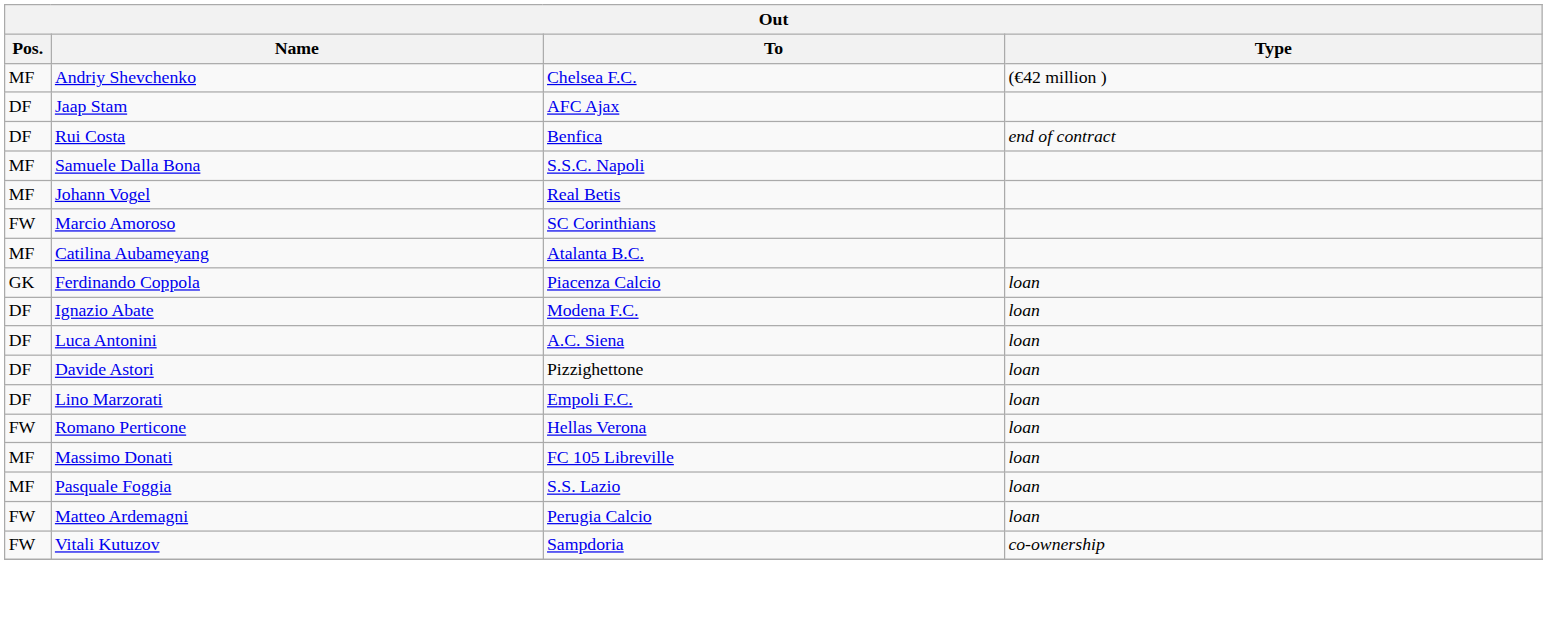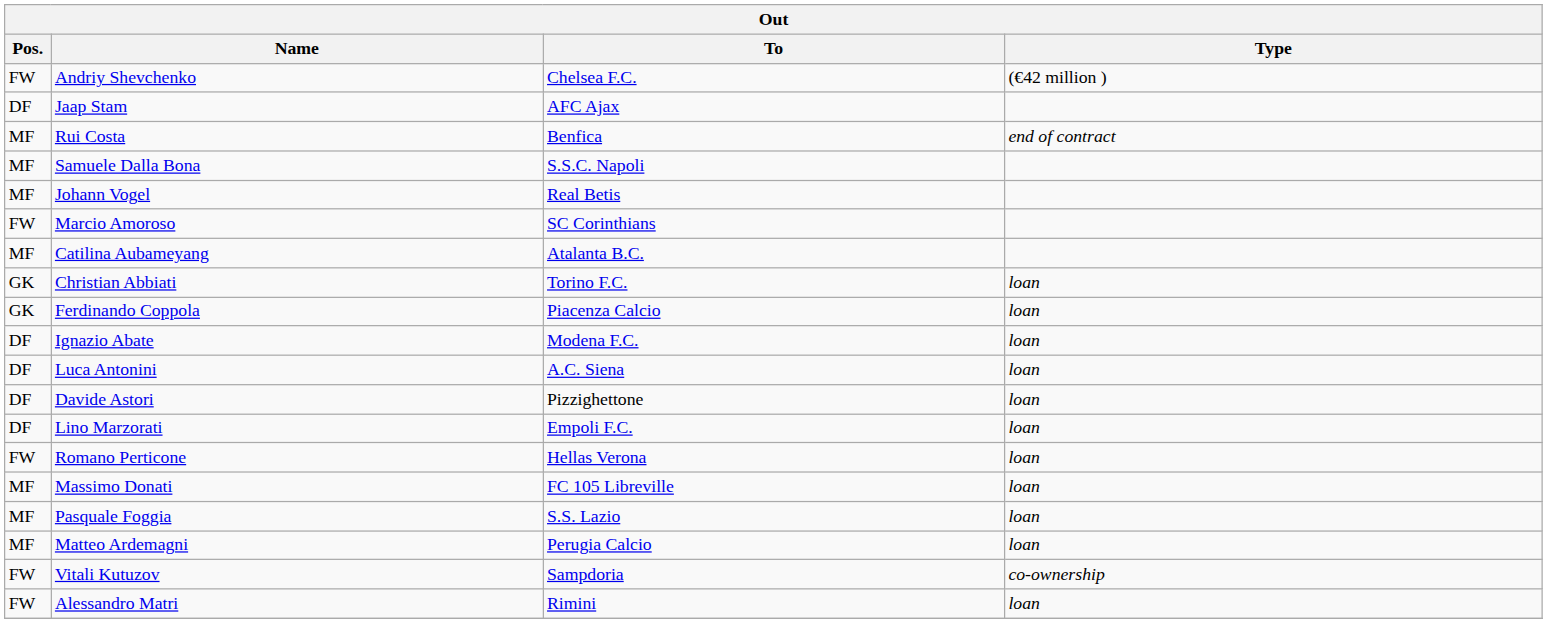Andriy Shevchenko | Pos.: MF -> FW
Rui Costa | Pos.: DF -> MF
+ row: GK | Christian Abbiati | Torino F.C. | loan
Matteo Ardemagni | Pos.: FW -> MF
+ row: FW | Alessandro Matri | Rimini | loan
